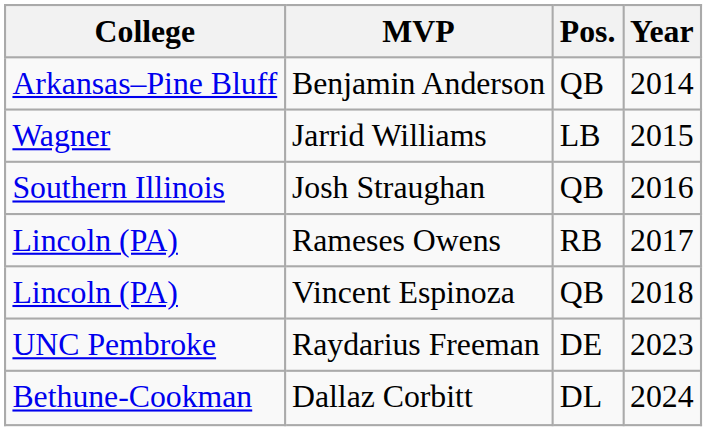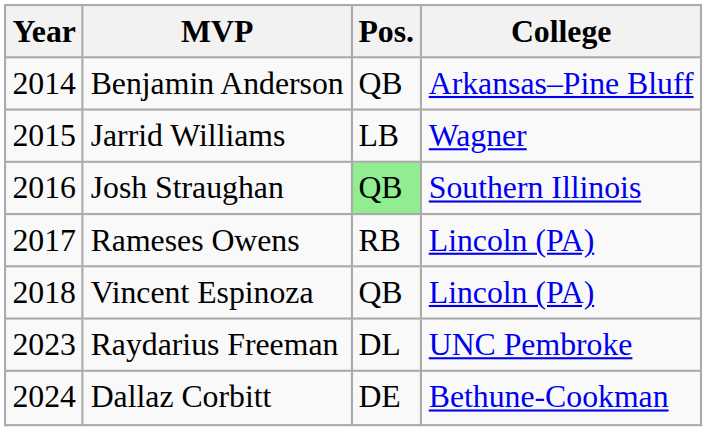columns swapped: Year <-> College
Josh Straughan | Pos.: no background -> lightgreen background
Raydarius Freeman | Pos.: DE -> DL
Dallaz Corbitt | Pos.: DL -> DE
